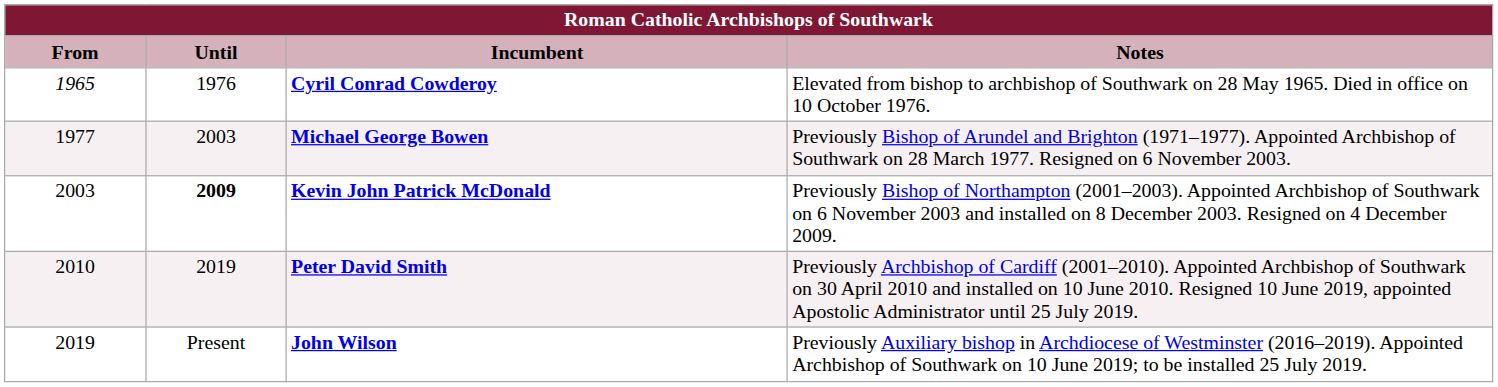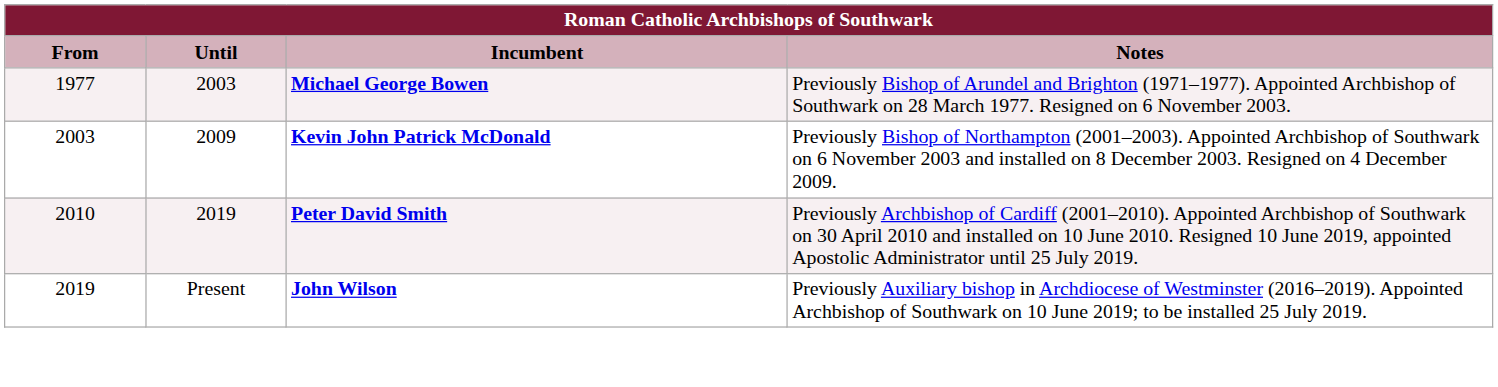- row: 1965 | 1976 | Cyril Conrad Cowderoy | Elevated from bishop to archbishop of Southwark on 28 May 1965. Died in office on 10 October 1976.
Kevin John Patrick McDonald | Until: bold -> normal
